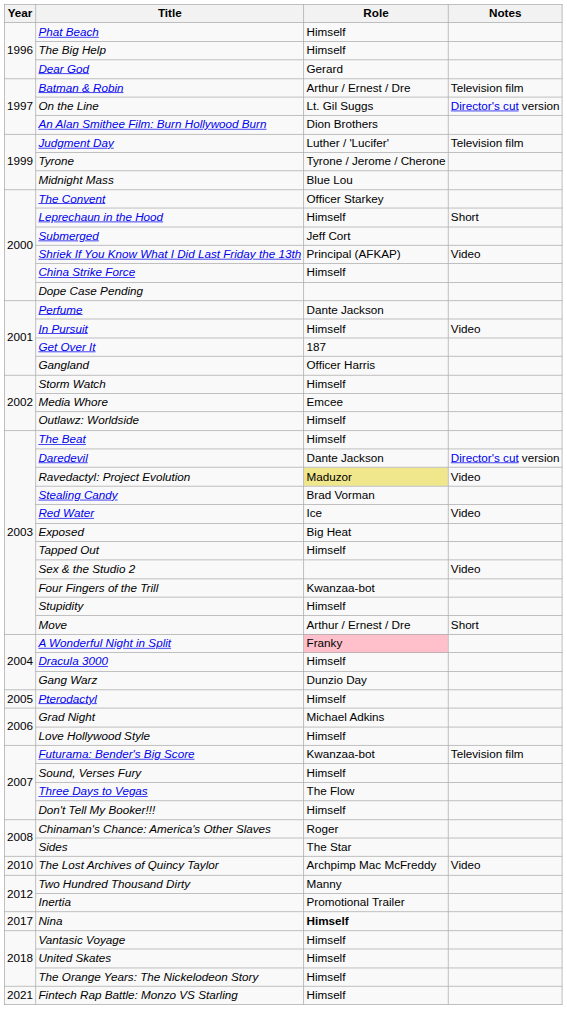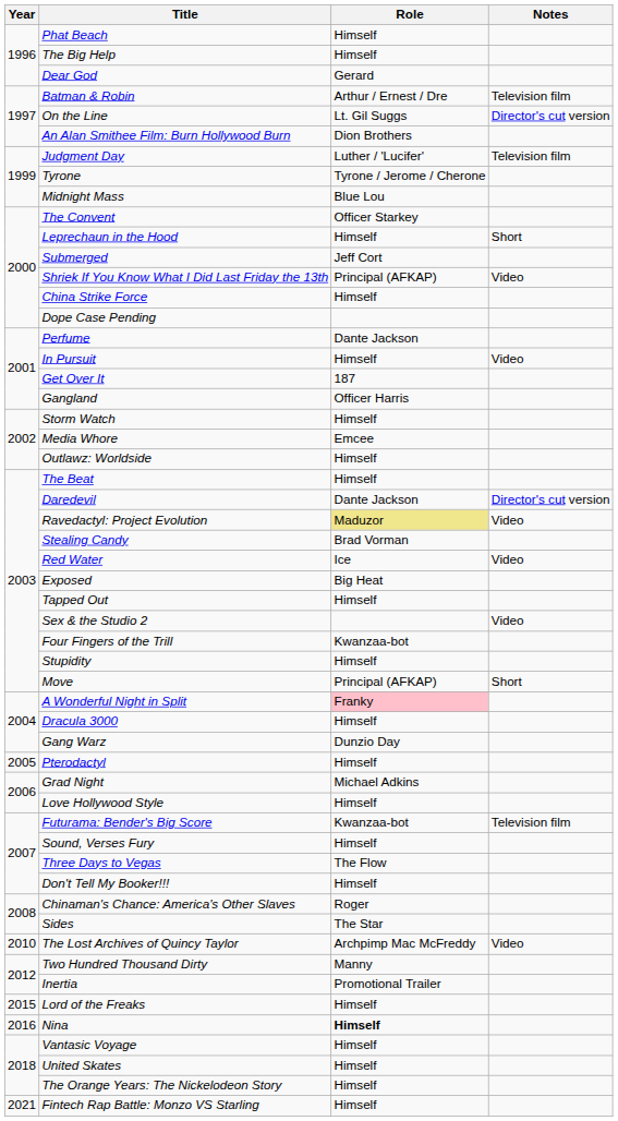Move | Role: Arthur / Ernest / Dre -> Principal (AFKAP)
+ row: 2015 | Lord of the Freaks | Himself
Nina | Year: 2017 -> 2016
